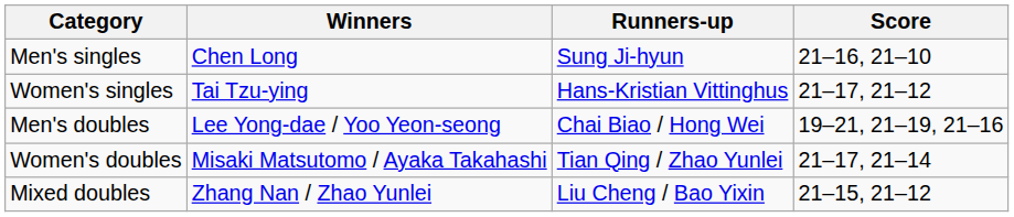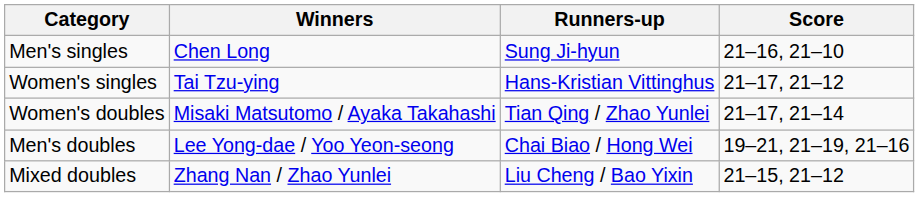rows swapped: Men's doubles <-> Women's doubles
